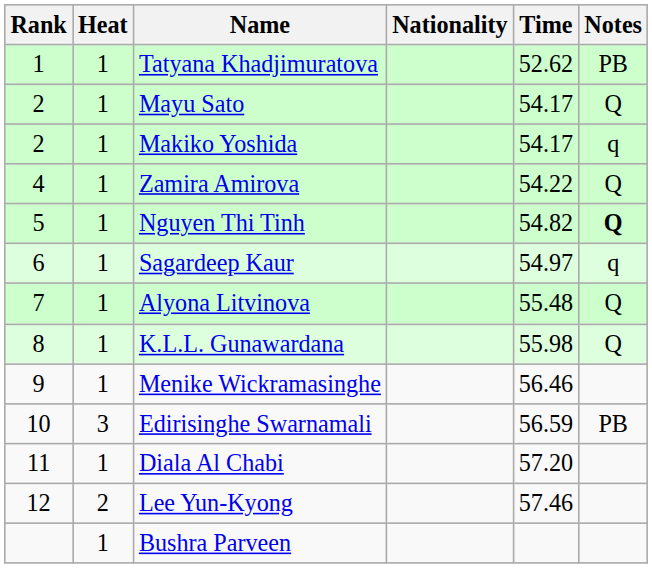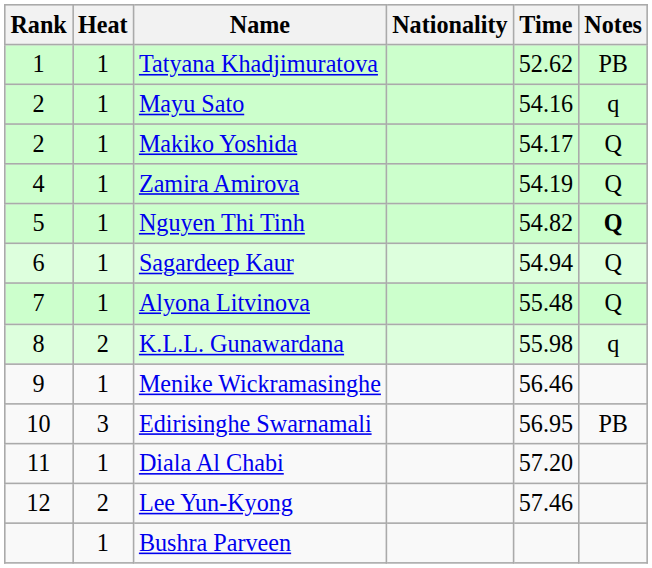Mayu Sato | Time: 54.17 -> 54.16
Mayu Sato | Notes: Q -> q
Makiko Yoshida | Notes: q -> Q
Zamira Amirova | Time: 54.22 -> 54.19
Sagardeep Kaur | Time: 54.97 -> 54.94
Sagardeep Kaur | Notes: q -> Q
K.L.L. Gunawardana | Heat: 1 -> 2
K.L.L. Gunawardana | Notes: Q -> q
Edirisinghe Swarnamali | Time: 56.59 -> 56.95
